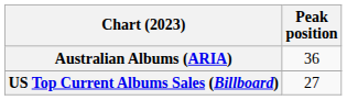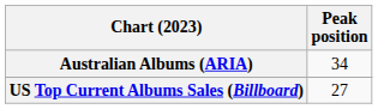Australian Albums (ARIA) | Peak position: 36 -> 34
